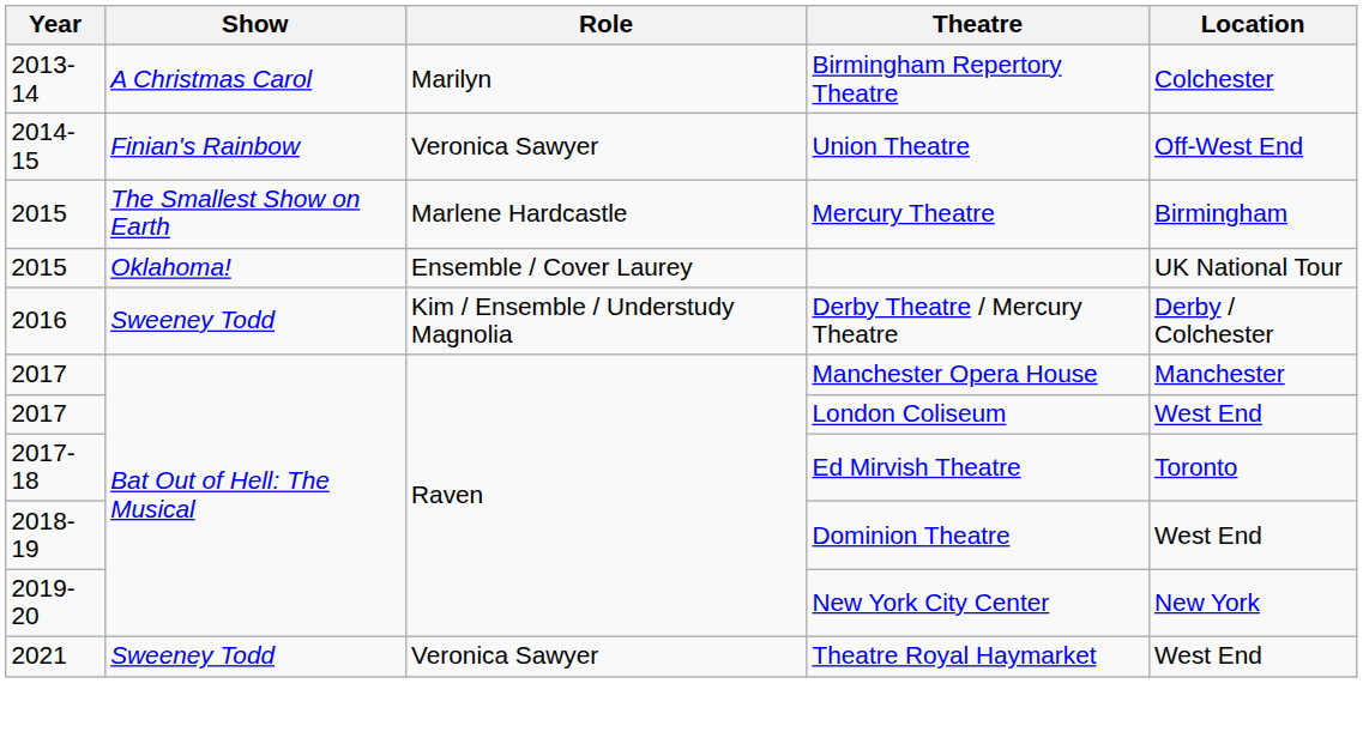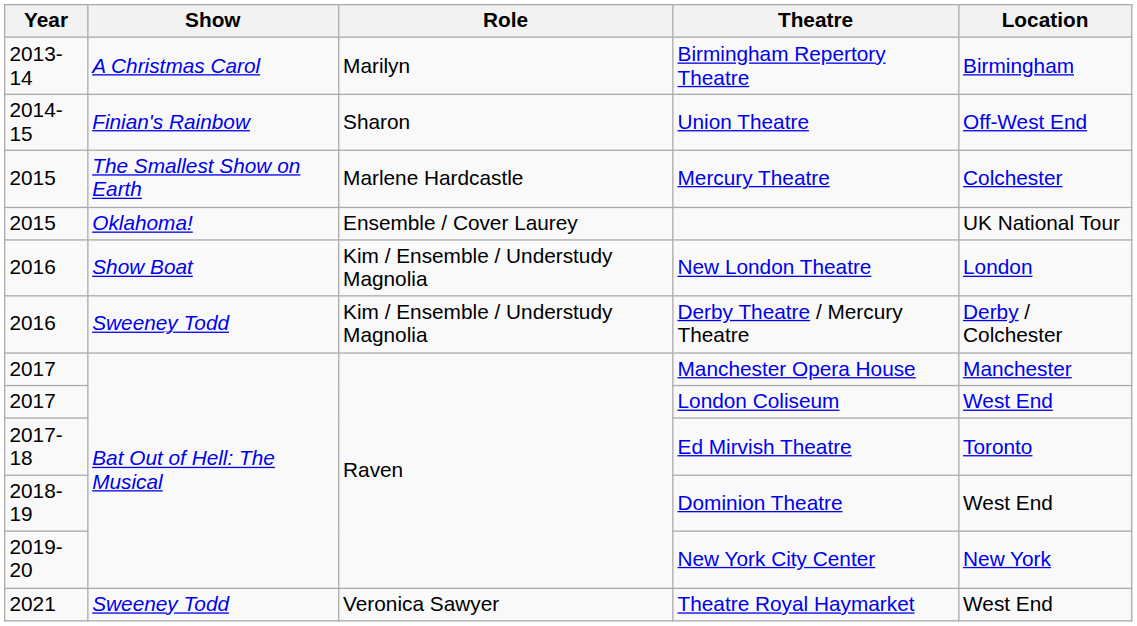Birmingham Repertory Theatre | Location: Colchester -> Birmingham
Union Theatre | Role: Veronica Sawyer -> Sharon
Mercury Theatre | Location: Birmingham -> Colchester
+ row: 2016 | Show Boat | Kim / Ensemble / Understudy Magnolia | New London Theatre | London
